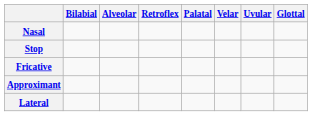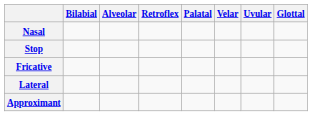rows swapped: Lateral <-> Approximant
